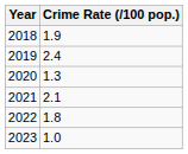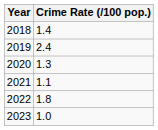2018 | Crime Rate (/100 pop.): 1.9 -> 1.4
2021 | Crime Rate (/100 pop.): 2.1 -> 1.1
